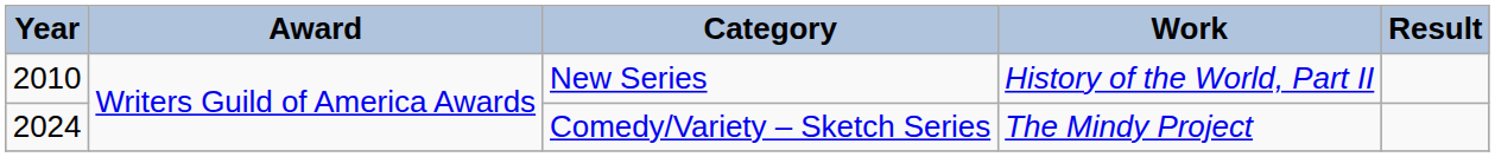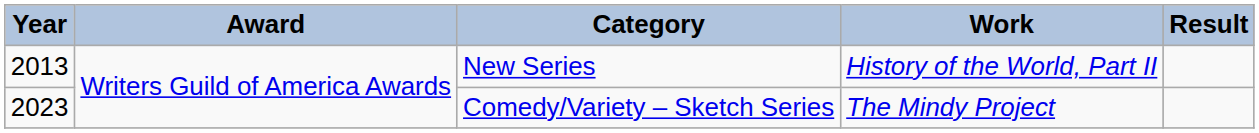New Series | Year: 2010 -> 2013
Comedy/Variety – Sketch Series | Year: 2024 -> 2023
